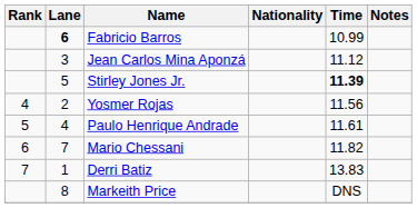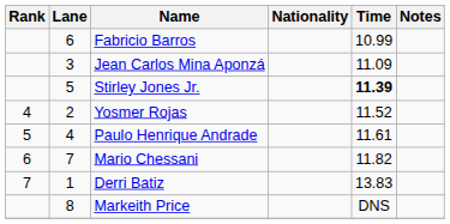Fabricio Barros | Lane: bold -> normal
Jean Carlos Mina Aponzá | Time: 11.12 -> 11.09
Yosmer Rojas | Time: 11.56 -> 11.52
